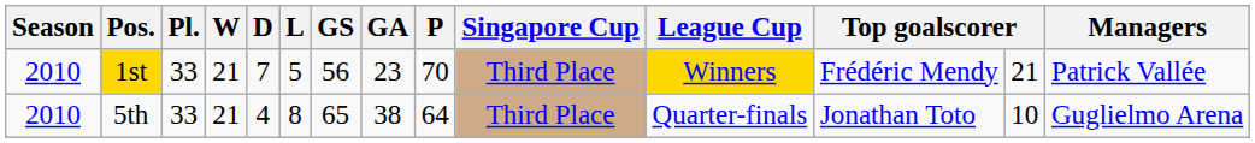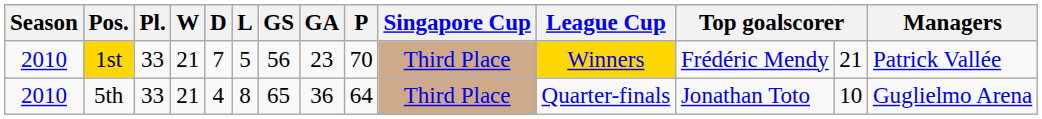5th | GA: 38 -> 36
